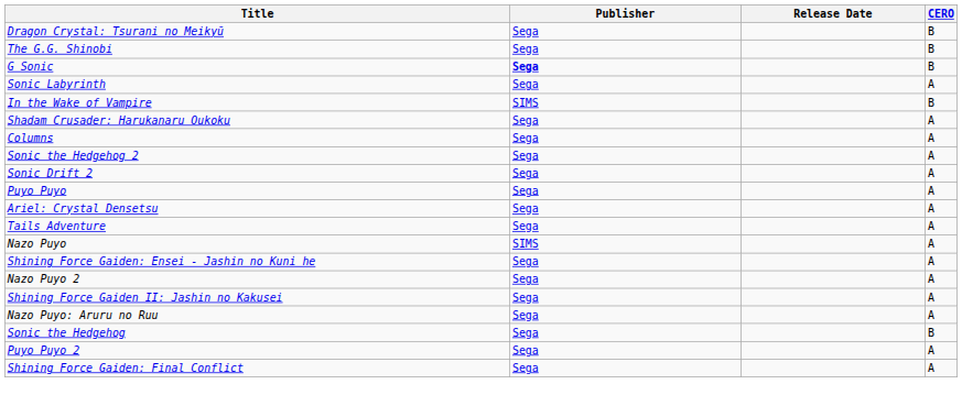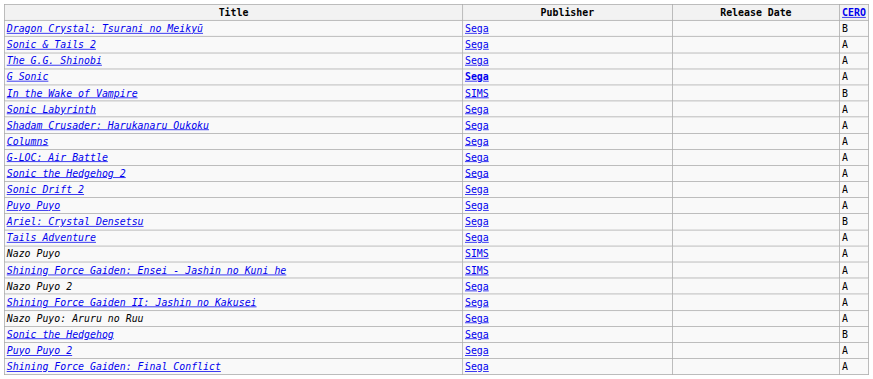+ row: Sonic & Tails 2 | Sega | A
The G.G. Shinobi | CERO: B -> A
G Sonic | CERO: B -> A
rows swapped: Sonic Labyrinth <-> In the Wake of Vampire
+ row: G-LOC: Air Battle | Sega | A
Ariel: Crystal Densetsu | CERO: A -> B
Shining Force Gaiden: Ensei - Jashin no Kuni he | Publisher: Sega -> SIMS
